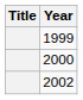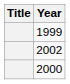rows swapped: 2000 <-> 2002
